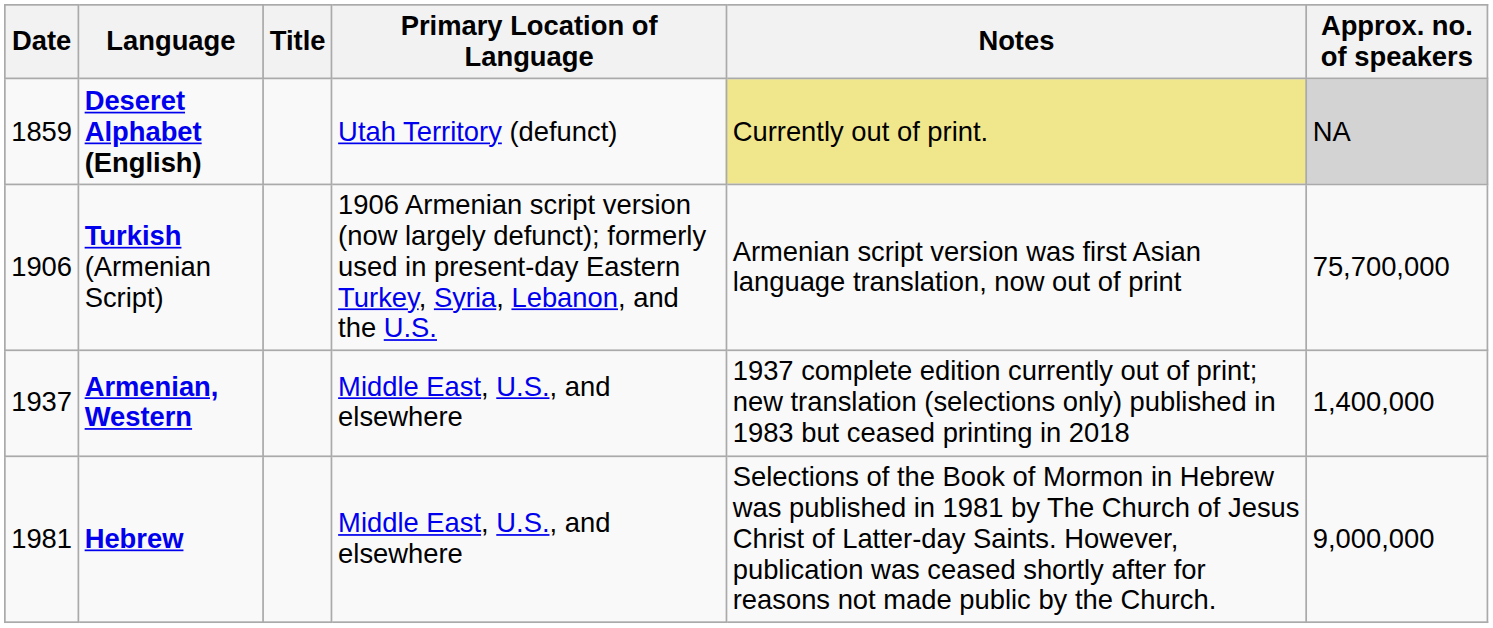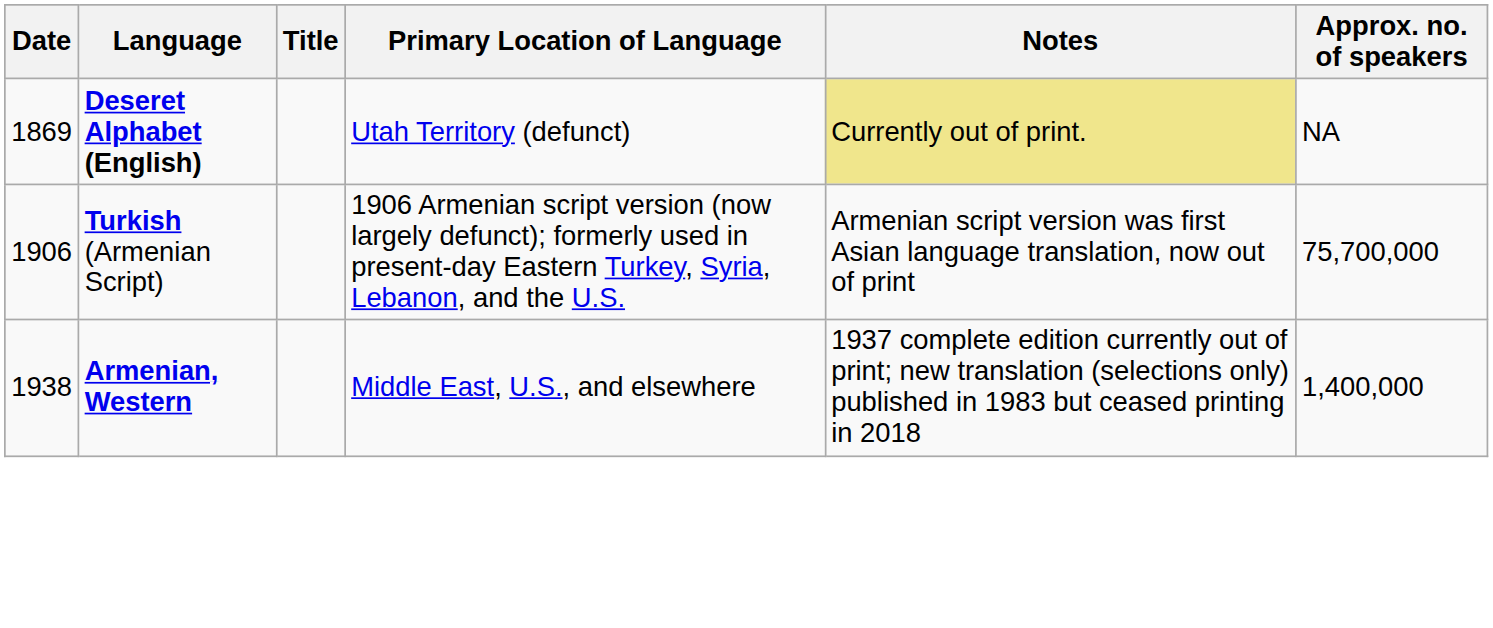Deseret Alphabet (English) | Date: 1859 -> 1869
Deseret Alphabet (English) | Approx. no. of speakers: lightgrey background -> no background
Armenian, Western | Date: 1937 -> 1938
- row: 1981 | Hebrew | Middle East, U.S., and elsewhere | Selections of the Book of Mormon in Hebrew was published in 1981 by The Church of Jesus Christ of Latter-day Saints. However, publication was ceased shortly after for reasons not made public by the Church. | 9,000,000
